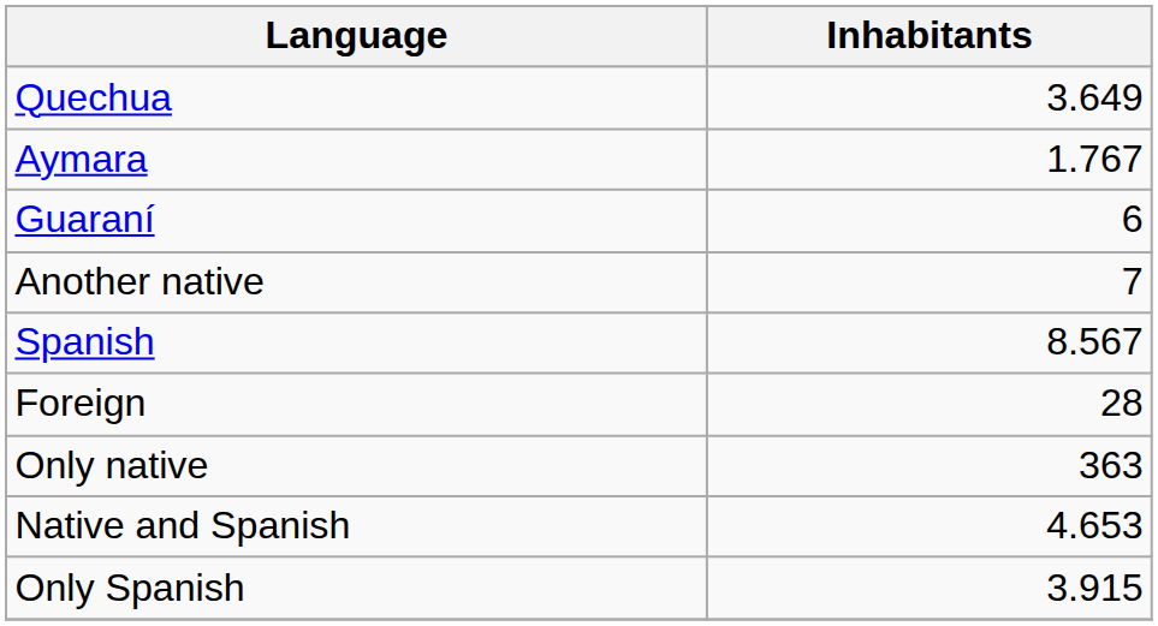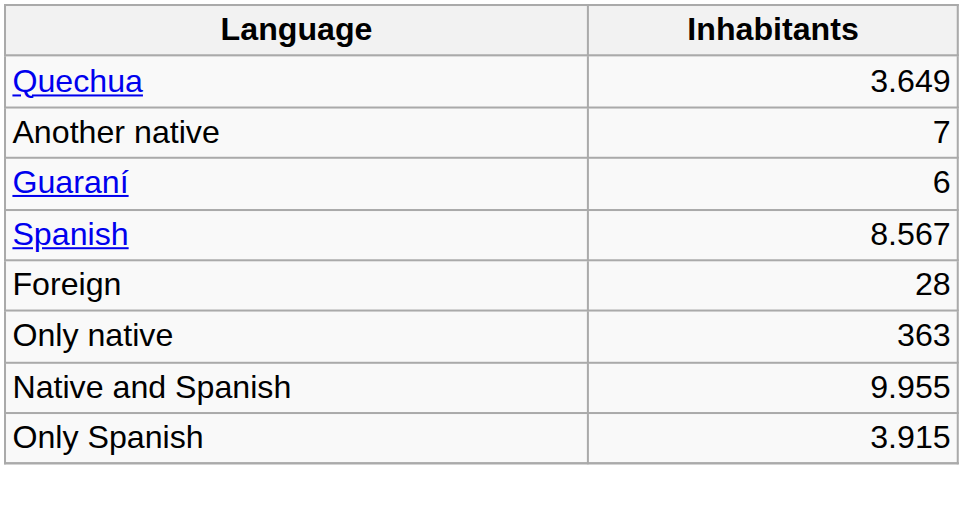- row: Aymara | 1.767
rows swapped: Guaraní <-> Another native
Native and Spanish | Inhabitants: 4.653 -> 9.955
